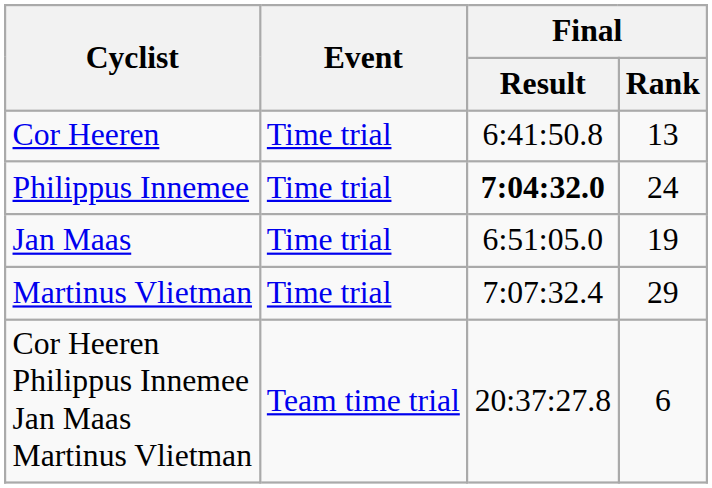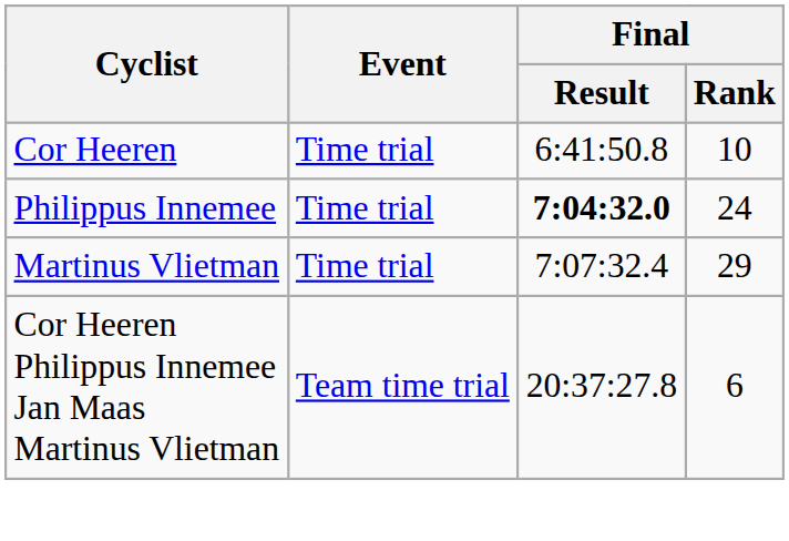Cor Heeren | Final / Rank: 13 -> 10
- row: Jan Maas | Time trial | 6:51:05.0 | 19
